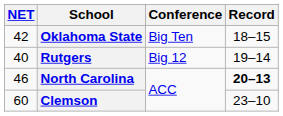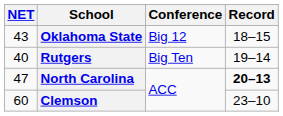Oklahoma State | NET: 42 -> 43
Oklahoma State | Conference: Big Ten -> Big 12
Rutgers | Conference: Big 12 -> Big Ten
North Carolina | NET: 46 -> 47
